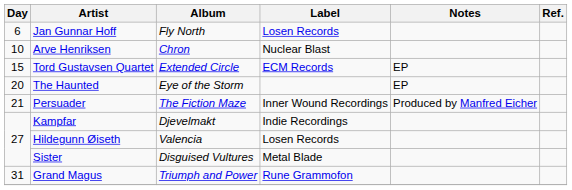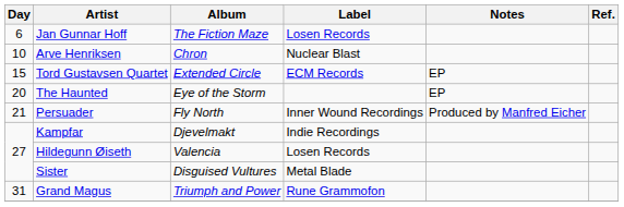Jan Gunnar Hoff | Album: Fly North -> The Fiction Maze
Persuader | Album: The Fiction Maze -> Fly North
